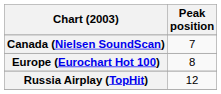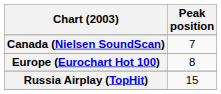Russia Airplay (TopHit) | Peak position: 12 -> 15
